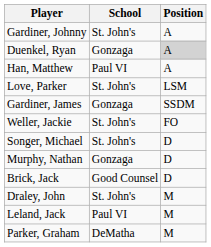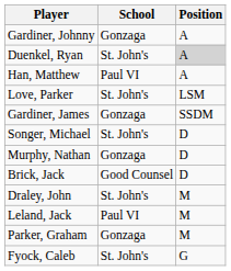Gardiner, Johnny | School: St. John's -> Gonzaga
Duenkel, Ryan | School: Gonzaga -> St. John's
- row: Weller, Jackie | St. John's | FO
Parker, Graham | School: DeMatha -> Gonzaga
+ row: Fyock, Caleb | St. John's | G
